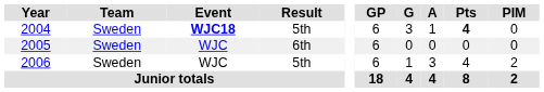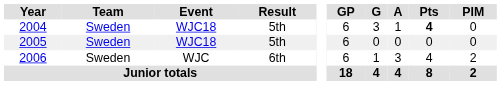2004 | Event: bold -> normal
2005 | Event: WJC -> WJC18
2005 | Result: 6th -> 5th
2006 | Result: 5th -> 6th
